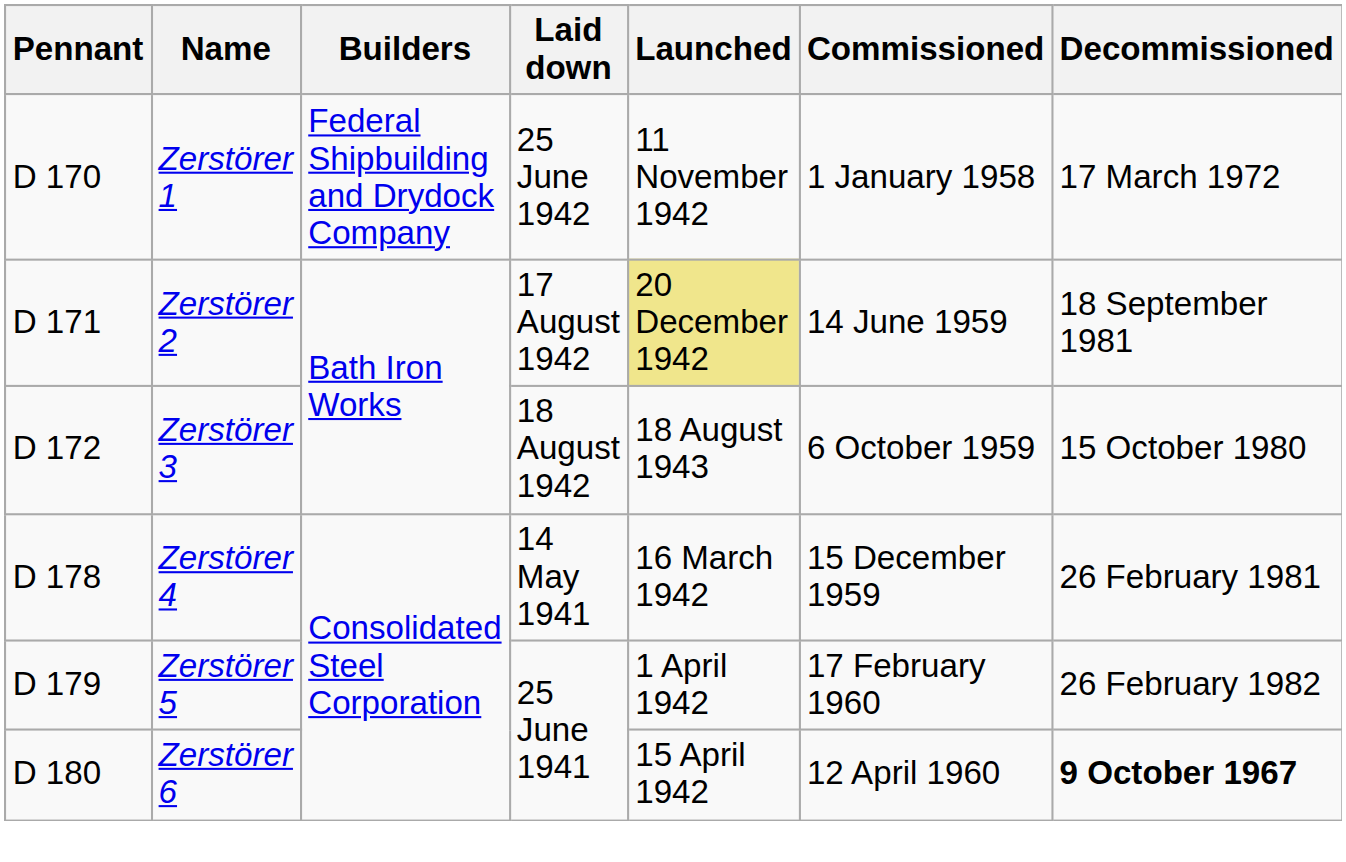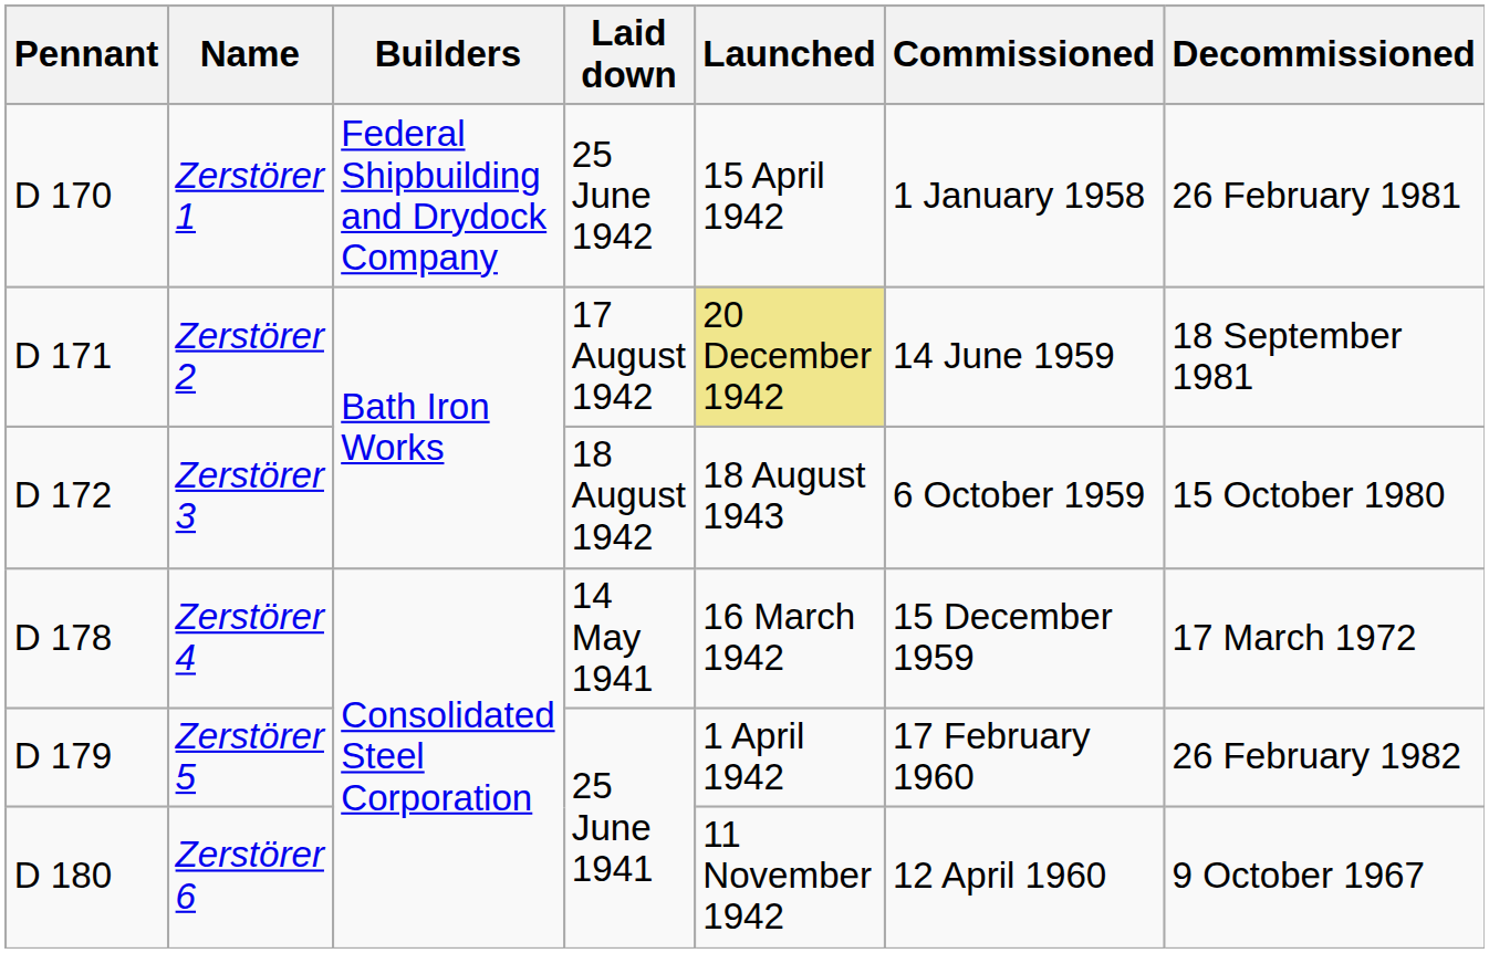Zerstörer 1 | Launched: 11 November 1942 -> 15 April 1942
Zerstörer 1 | Decommissioned: 17 March 1972 -> 26 February 1981
Zerstörer 4 | Decommissioned: 26 February 1981 -> 17 March 1972
Zerstörer 6 | Launched: 15 April 1942 -> 11 November 1942
Zerstörer 6 | Decommissioned: bold -> normal
